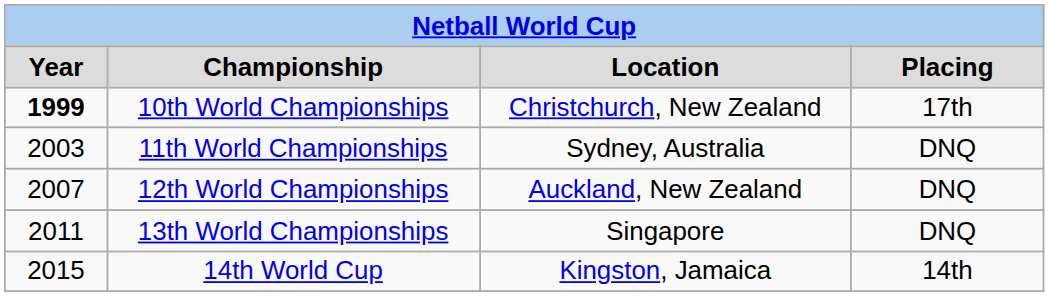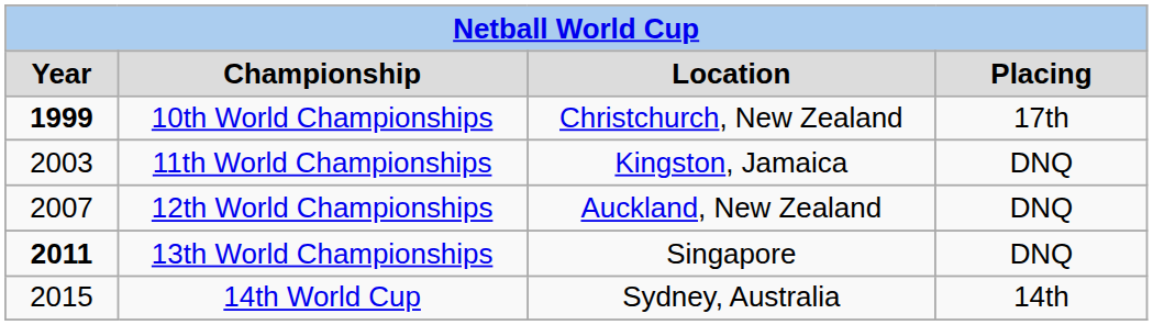11th World Championships | Location: Sydney, Australia -> Kingston, Jamaica
13th World Championships | Year: normal -> bold
14th World Cup | Location: Kingston, Jamaica -> Sydney, Australia
